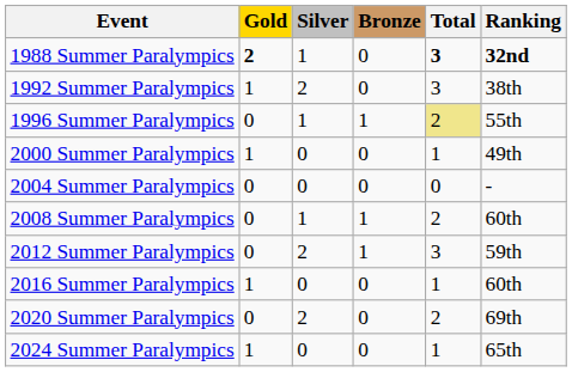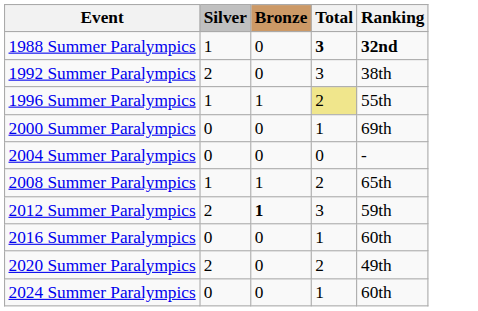- column: Gold | 2 | 1 | 0 | 1 | 0 | 0 | 0 | 1 | 0 | 1
2000 Summer Paralympics | Ranking: 49th -> 69th
2008 Summer Paralympics | Ranking: 60th -> 65th
2012 Summer Paralympics | Bronze: normal -> bold
2020 Summer Paralympics | Ranking: 69th -> 49th
2024 Summer Paralympics | Ranking: 65th -> 60th
